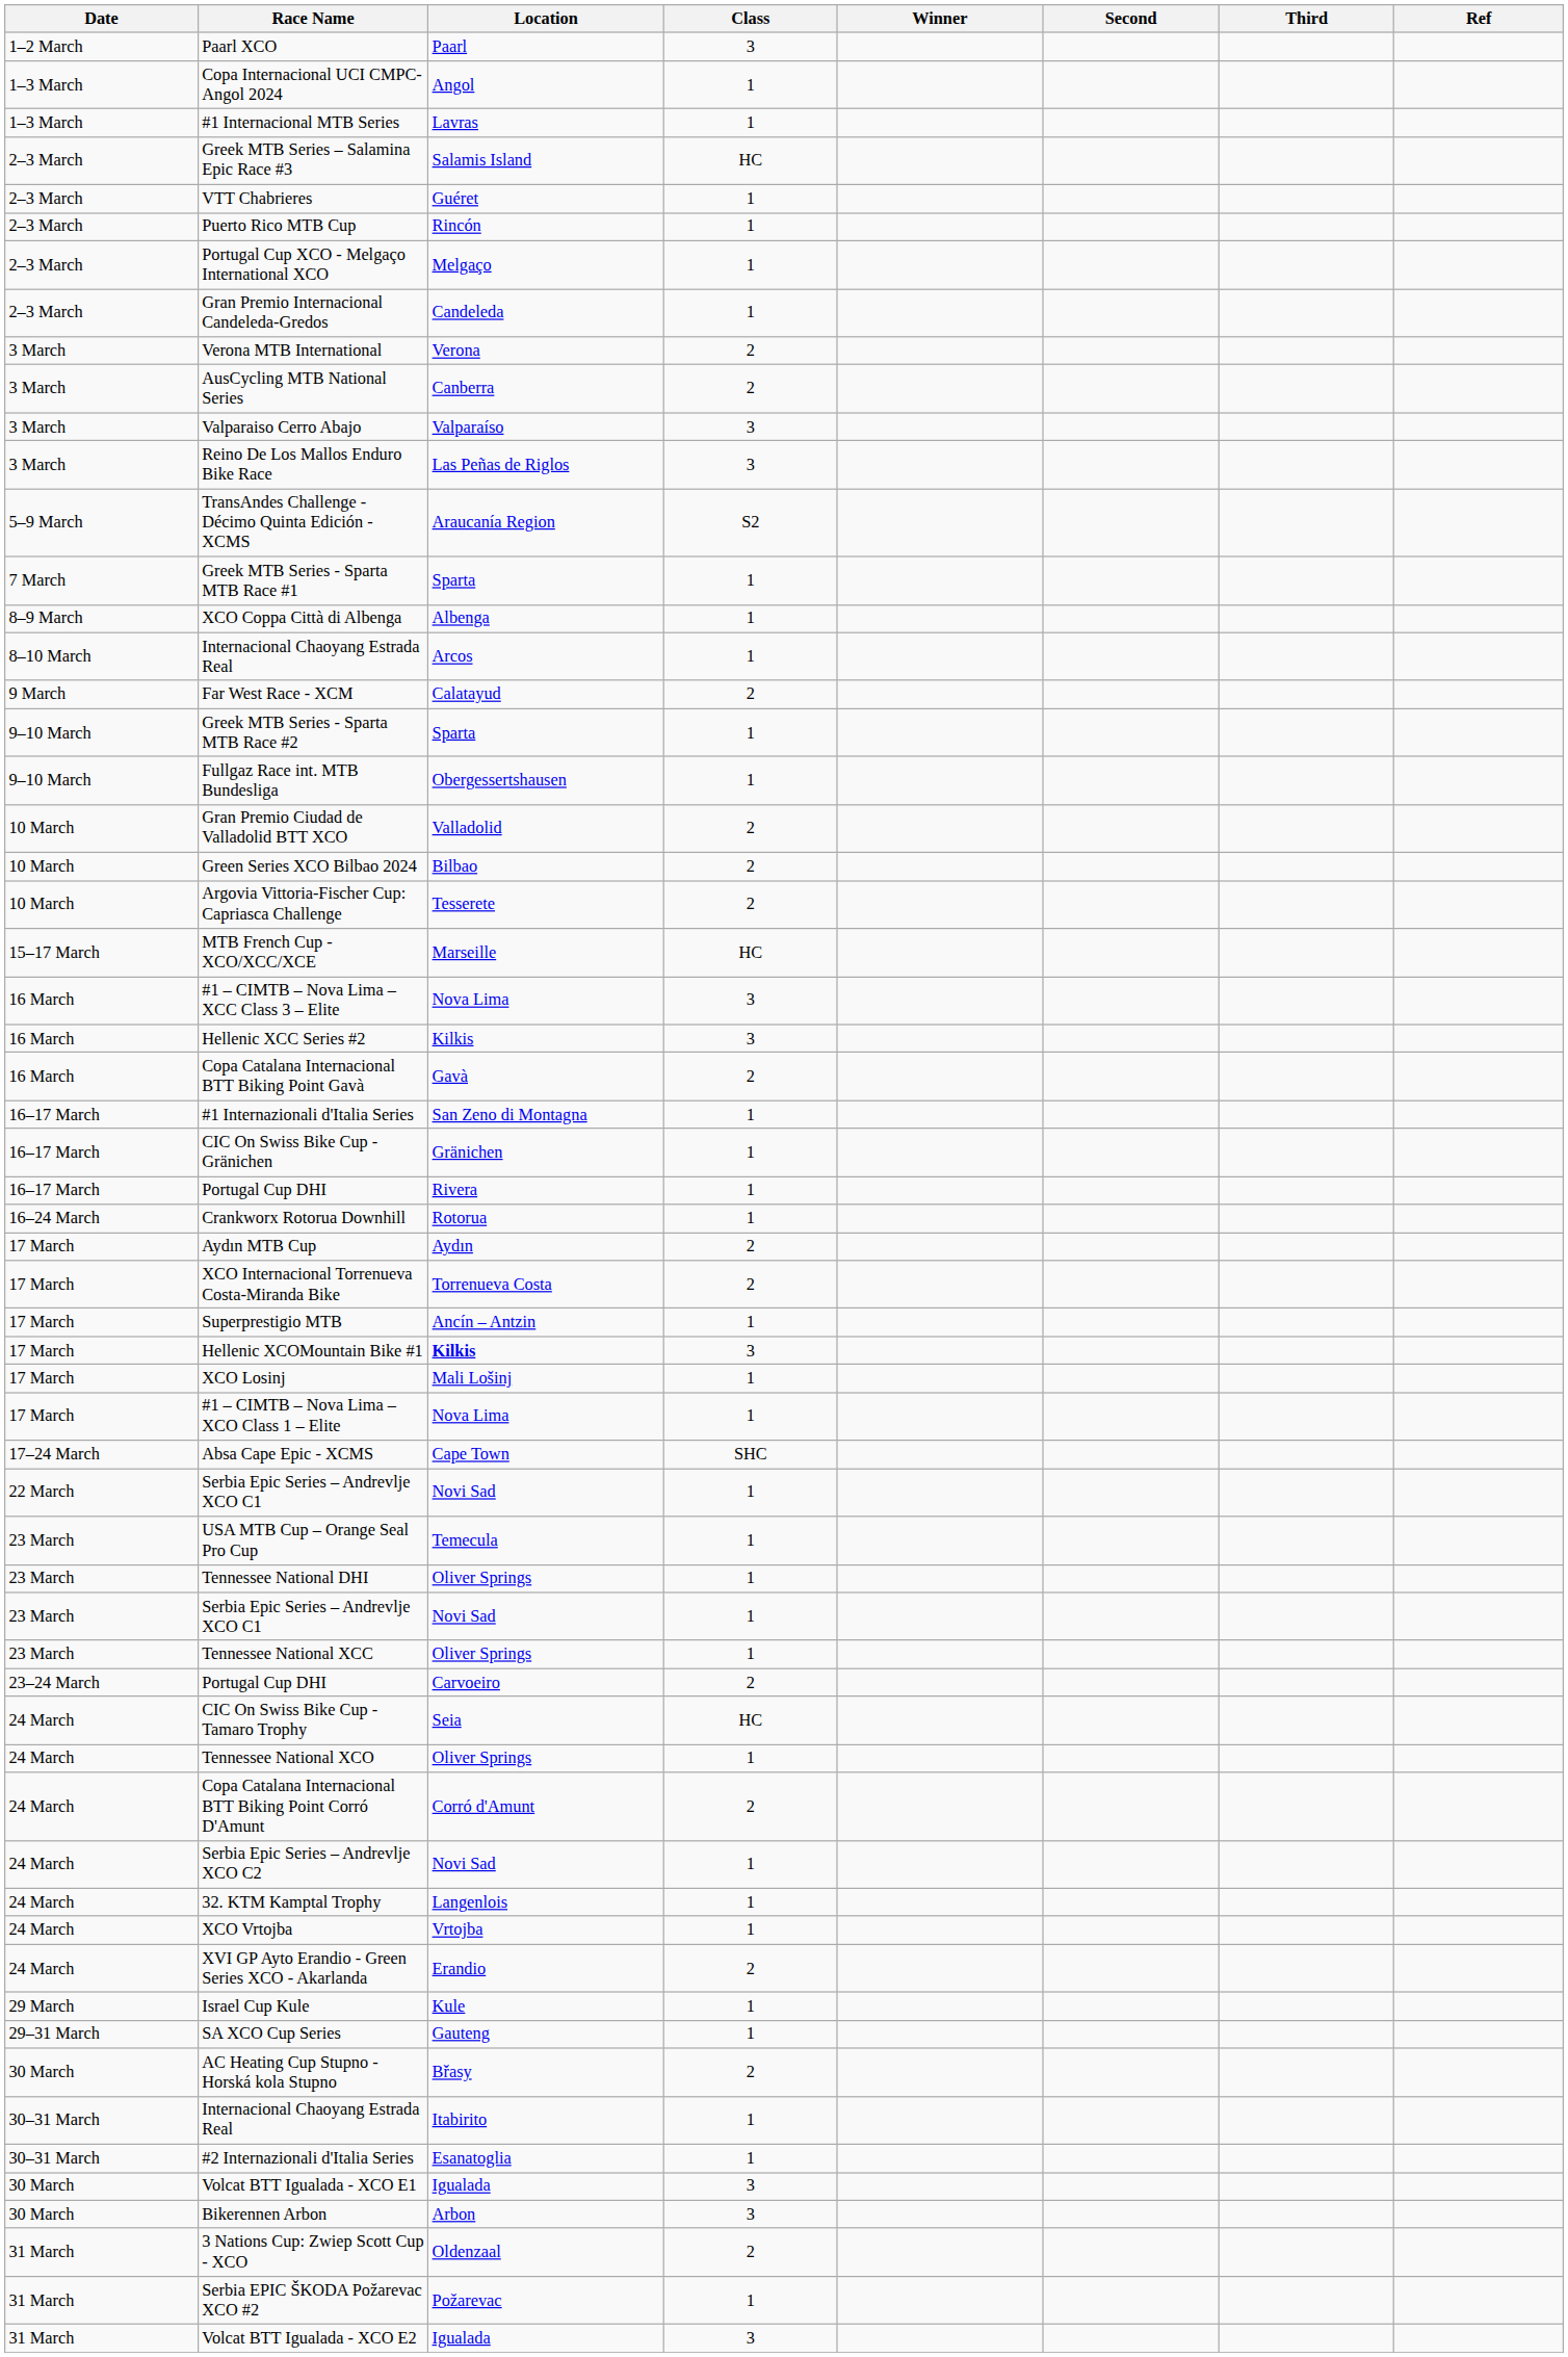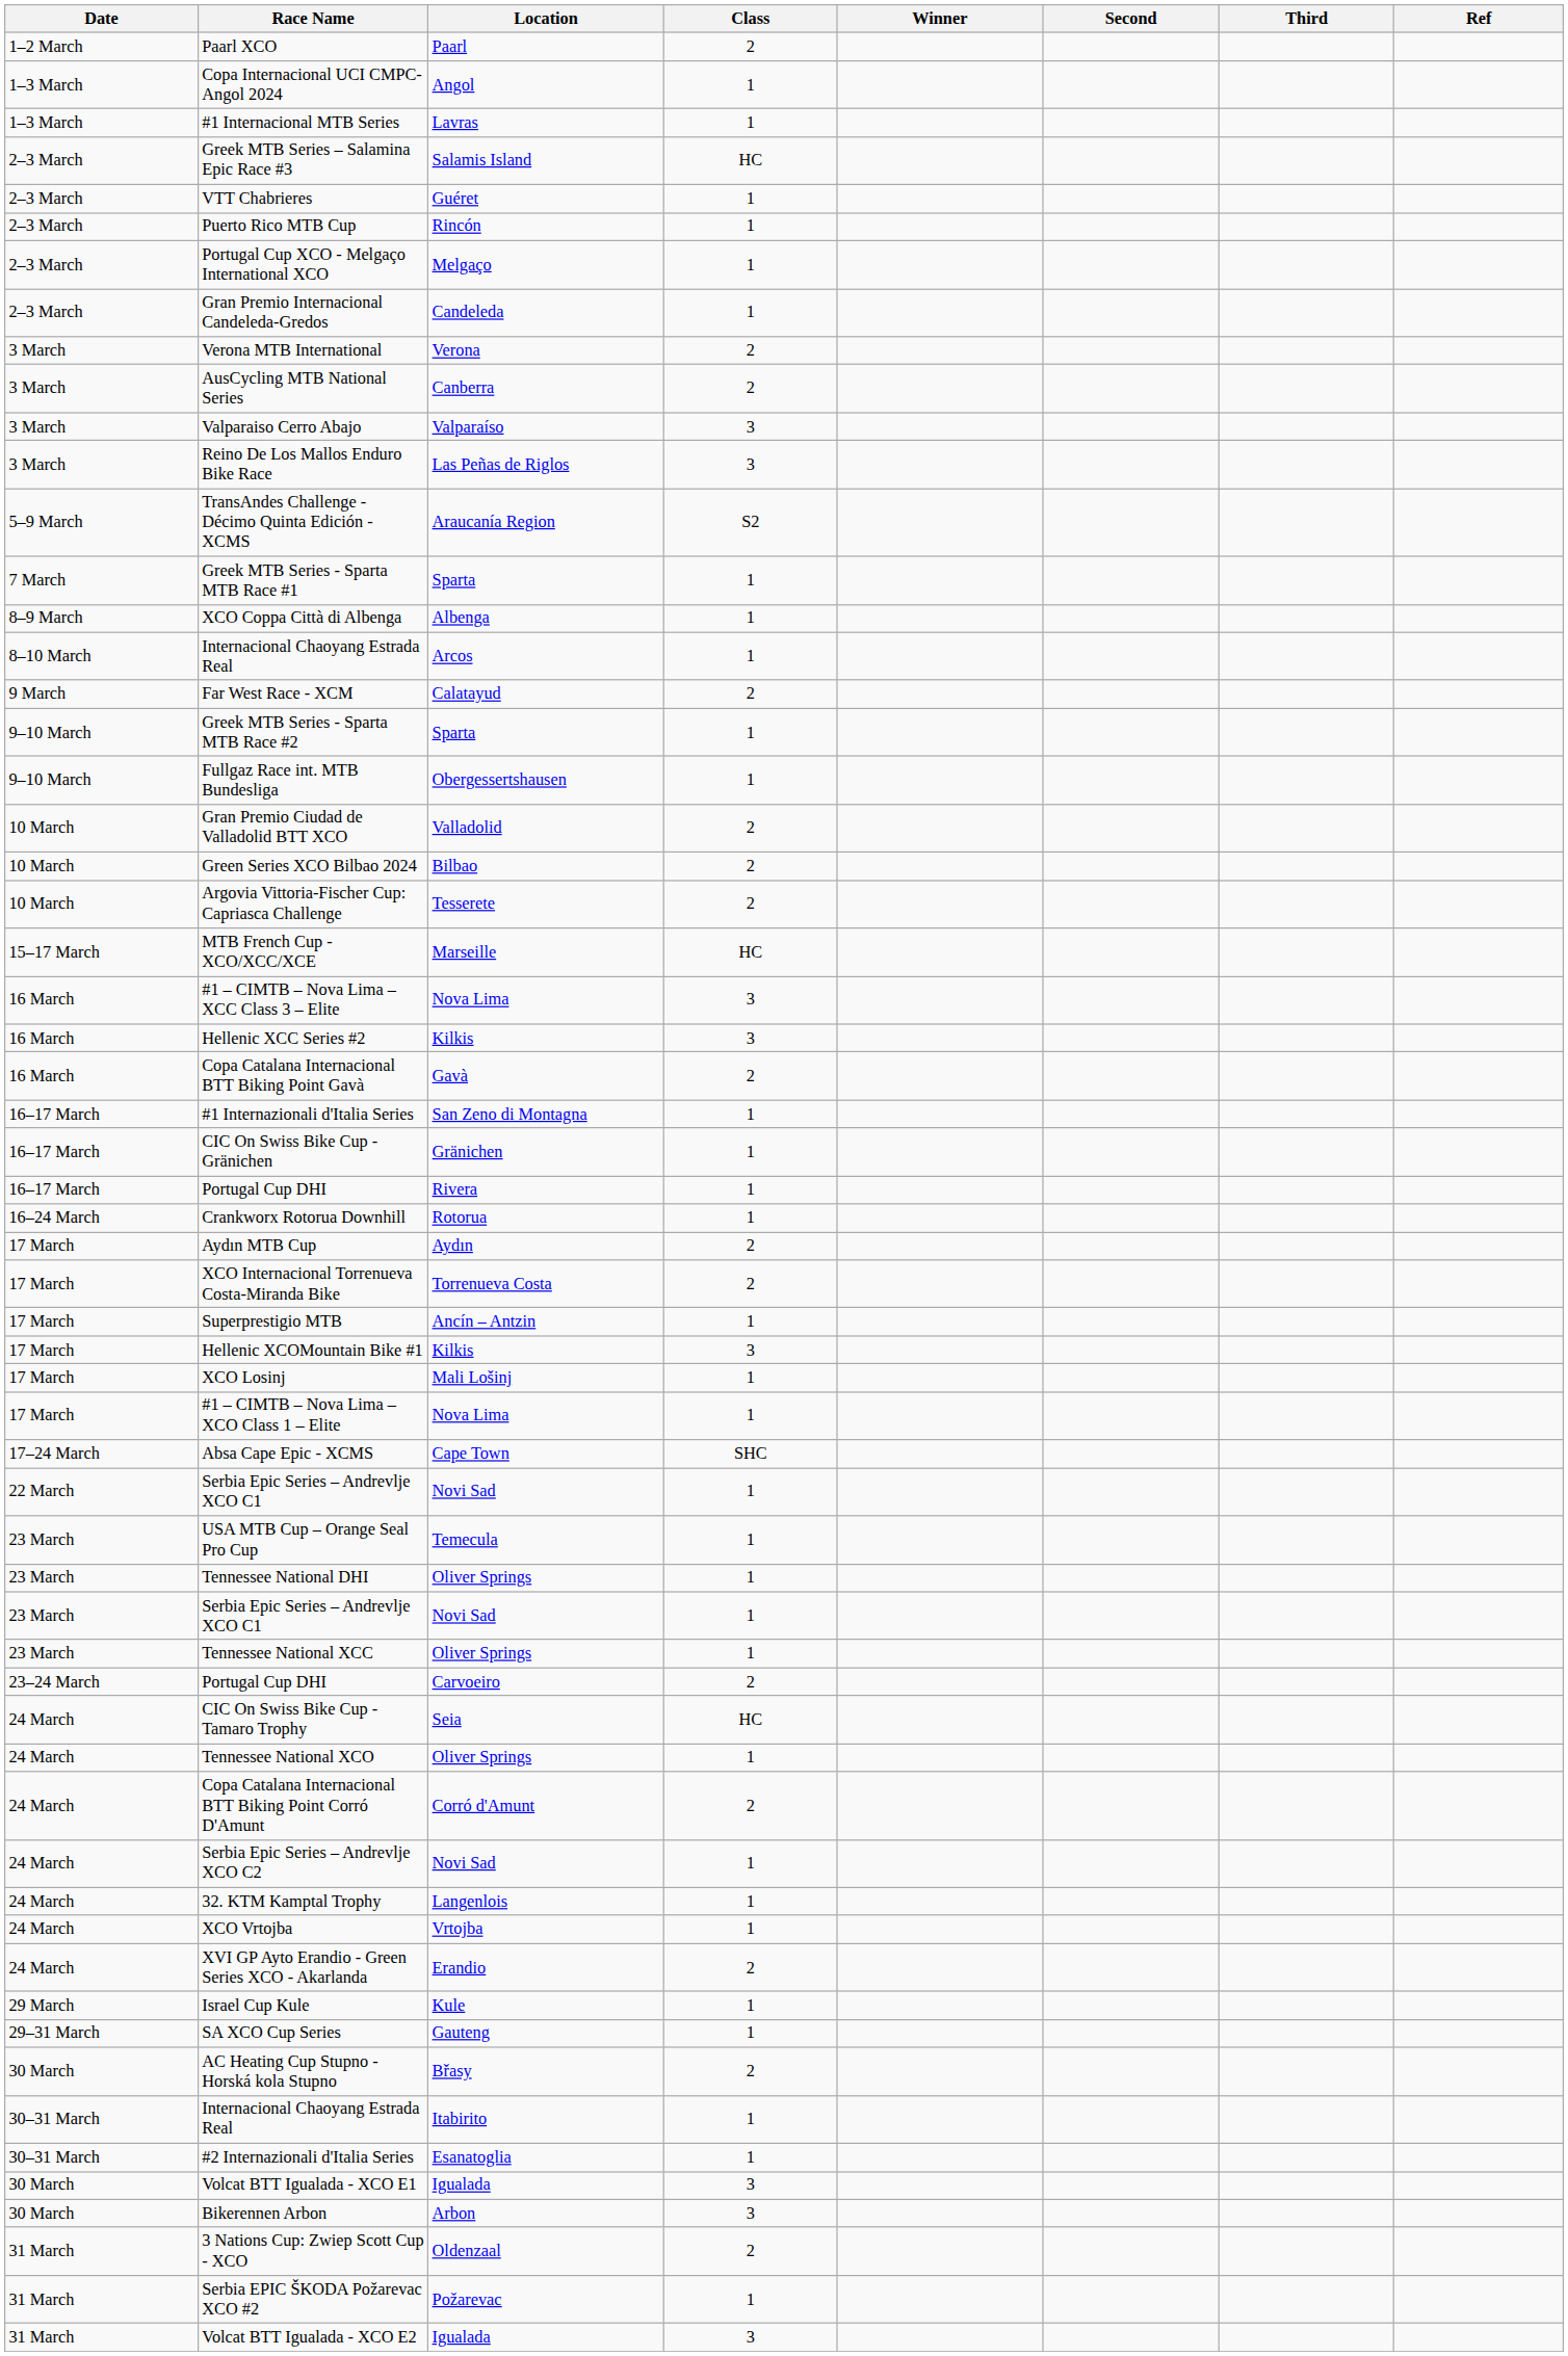Paarl XCO | Class: 3 -> 2
Hellenic XCOMountain Bike #1 | Location: bold -> normal
